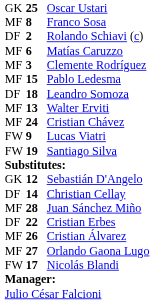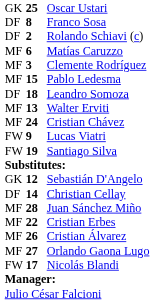Franco Sosa | column 1: MF -> DF
Cristian Erbes | column 1: DF -> MF
